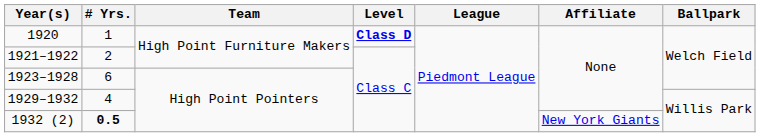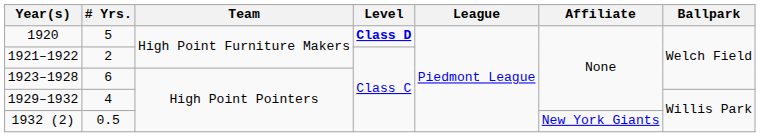1920 | # Yrs.: 1 -> 5
1932 (2) | # Yrs.: bold -> normal
